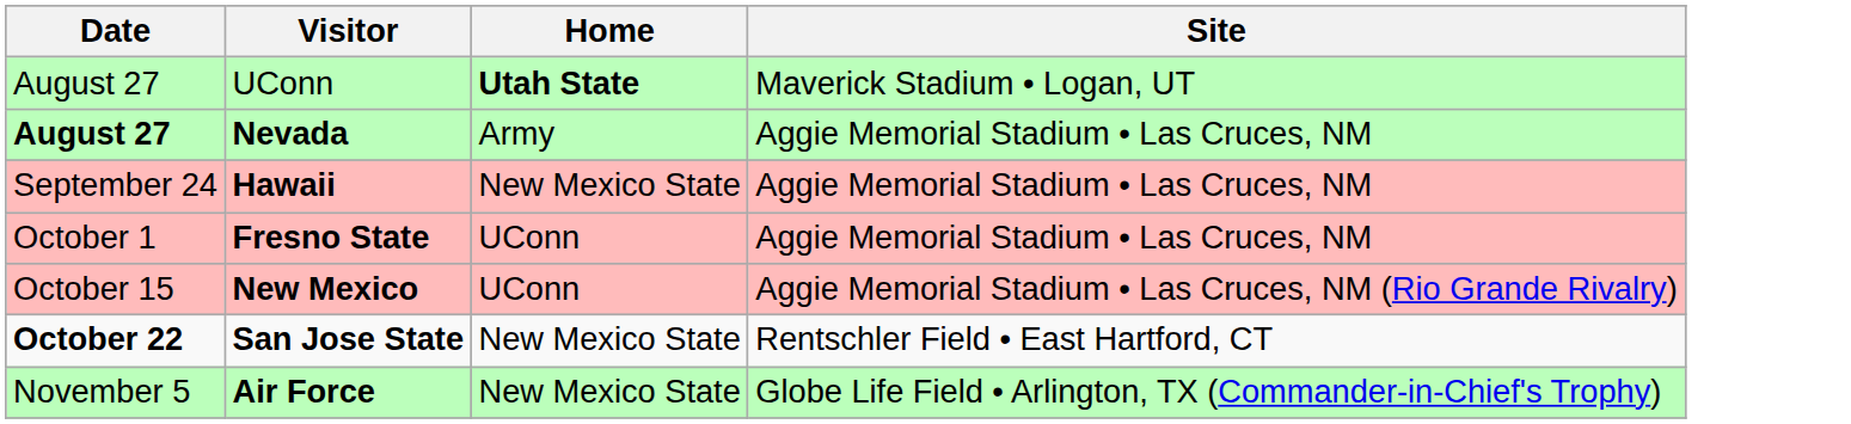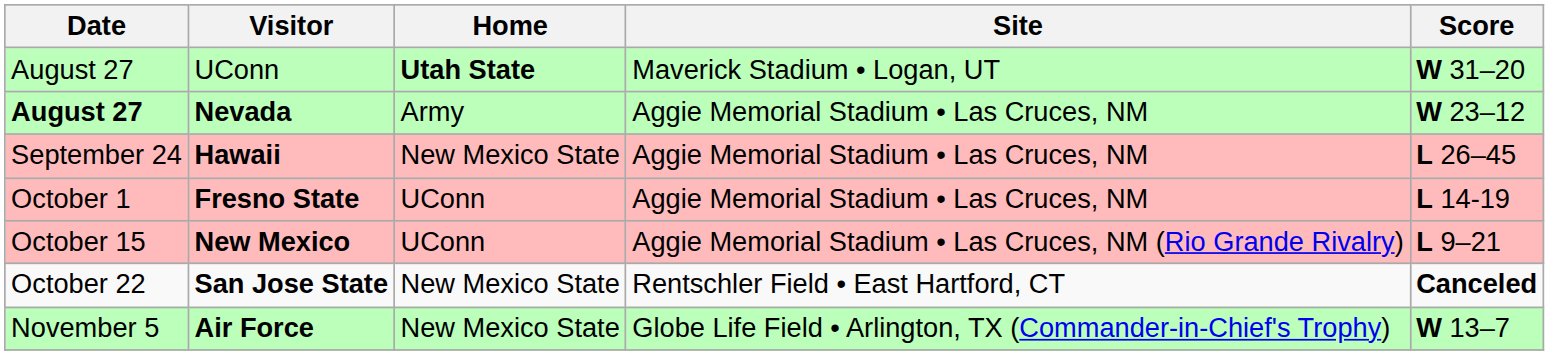+ column: Score | W 31–20 | W 23–12 | L 26–45 | L 14-19 | L 9–21 | Canceled | W 13–7
San Jose State | Date: bold -> normal
